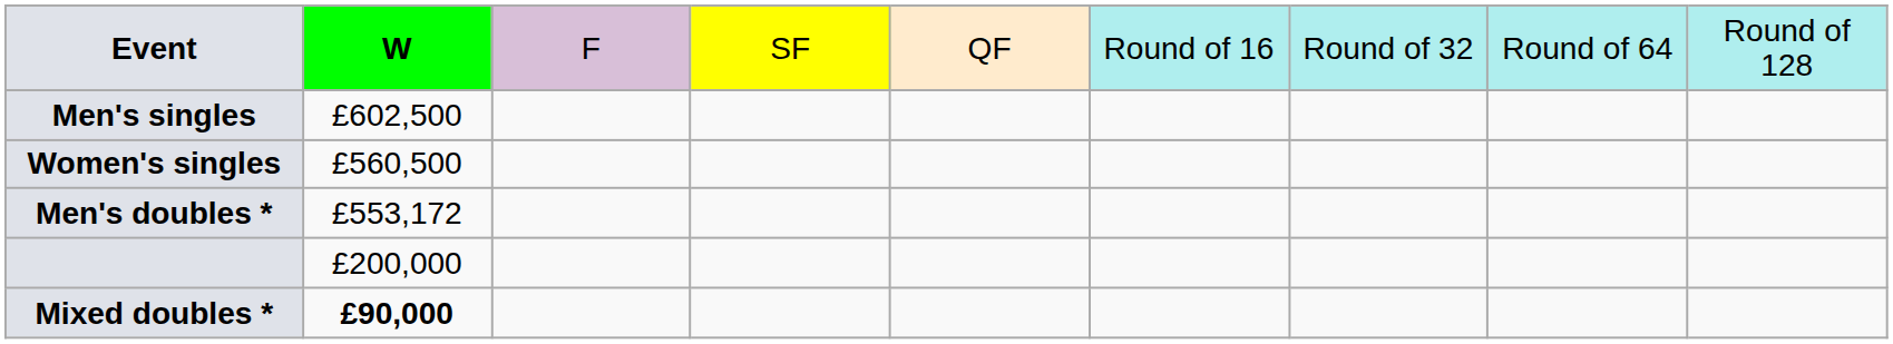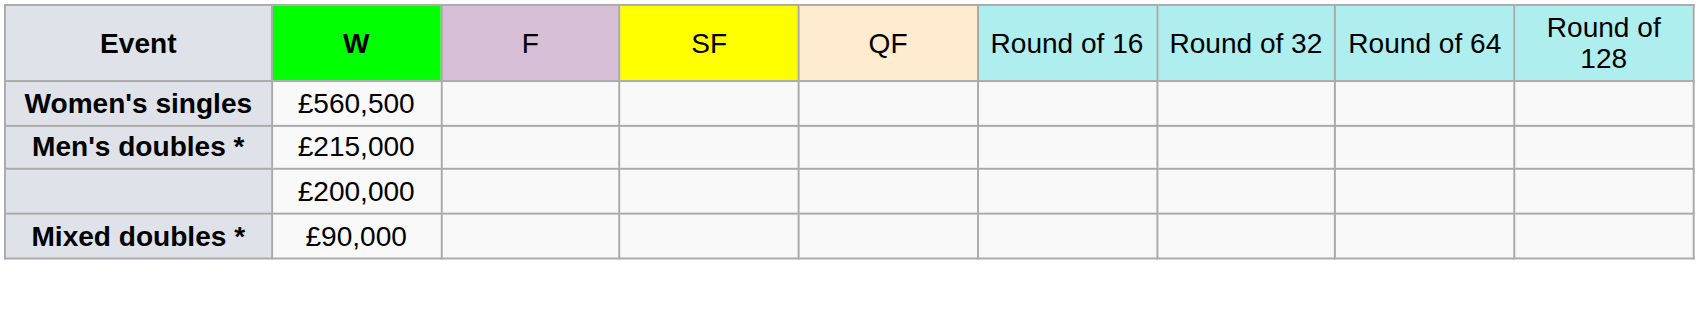- row: Men's singles | £602,500
Men's doubles * | column 2: £553,172 -> £215,000
Mixed doubles * | column 2: bold -> normal
